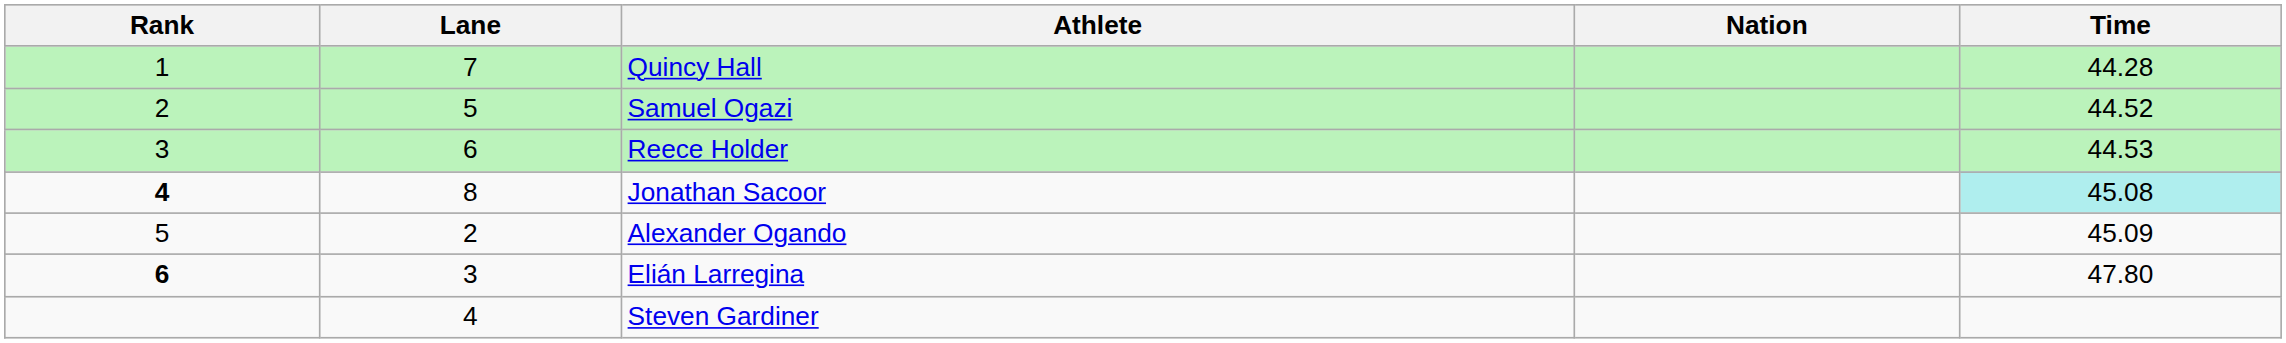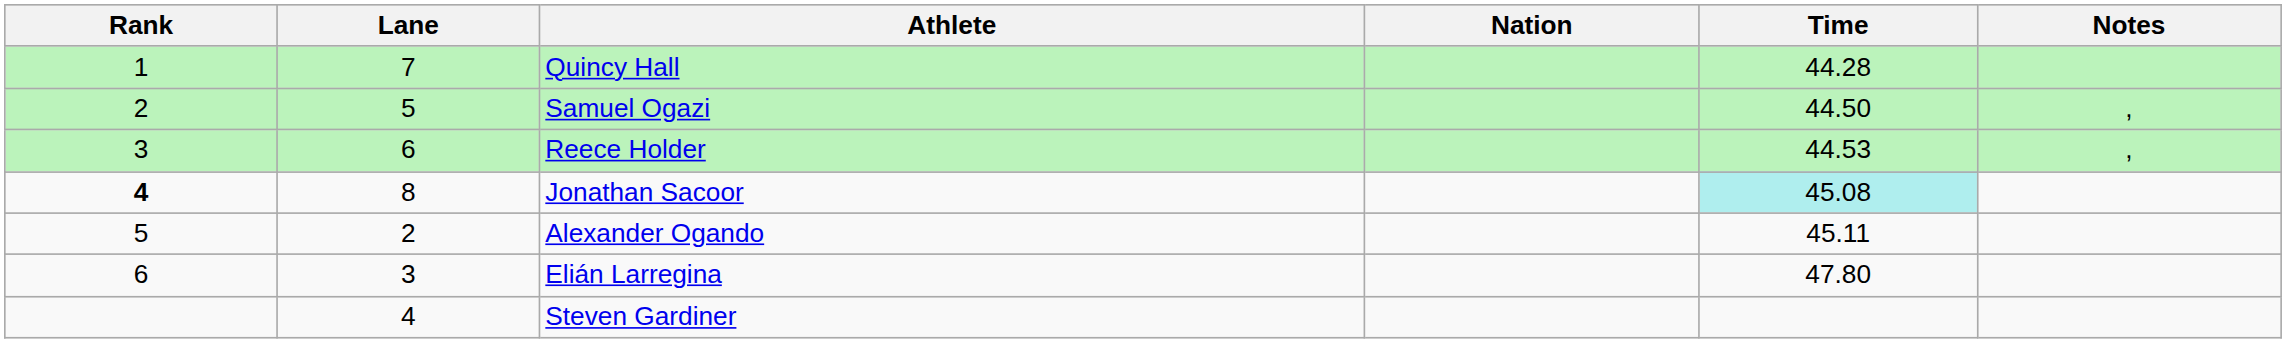+ column: Notes | , | ,
Samuel Ogazi | Time: 44.52 -> 44.50
Alexander Ogando | Time: 45.09 -> 45.11
Elián Larregina | Rank: bold -> normal
